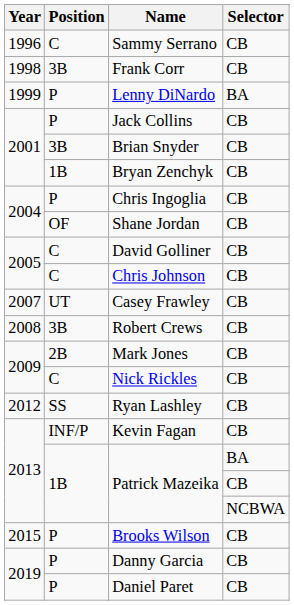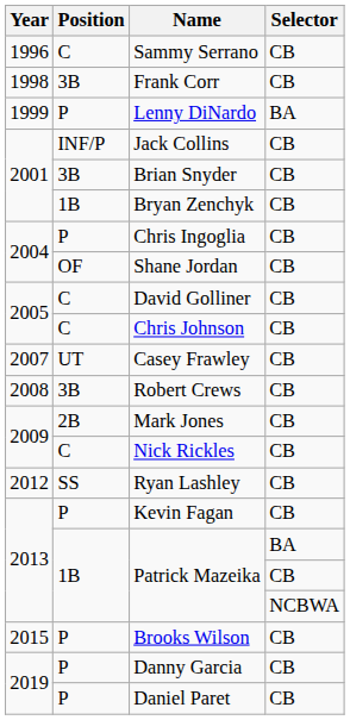Jack Collins | Position: P -> INF/P
Kevin Fagan | Position: INF/P -> P
